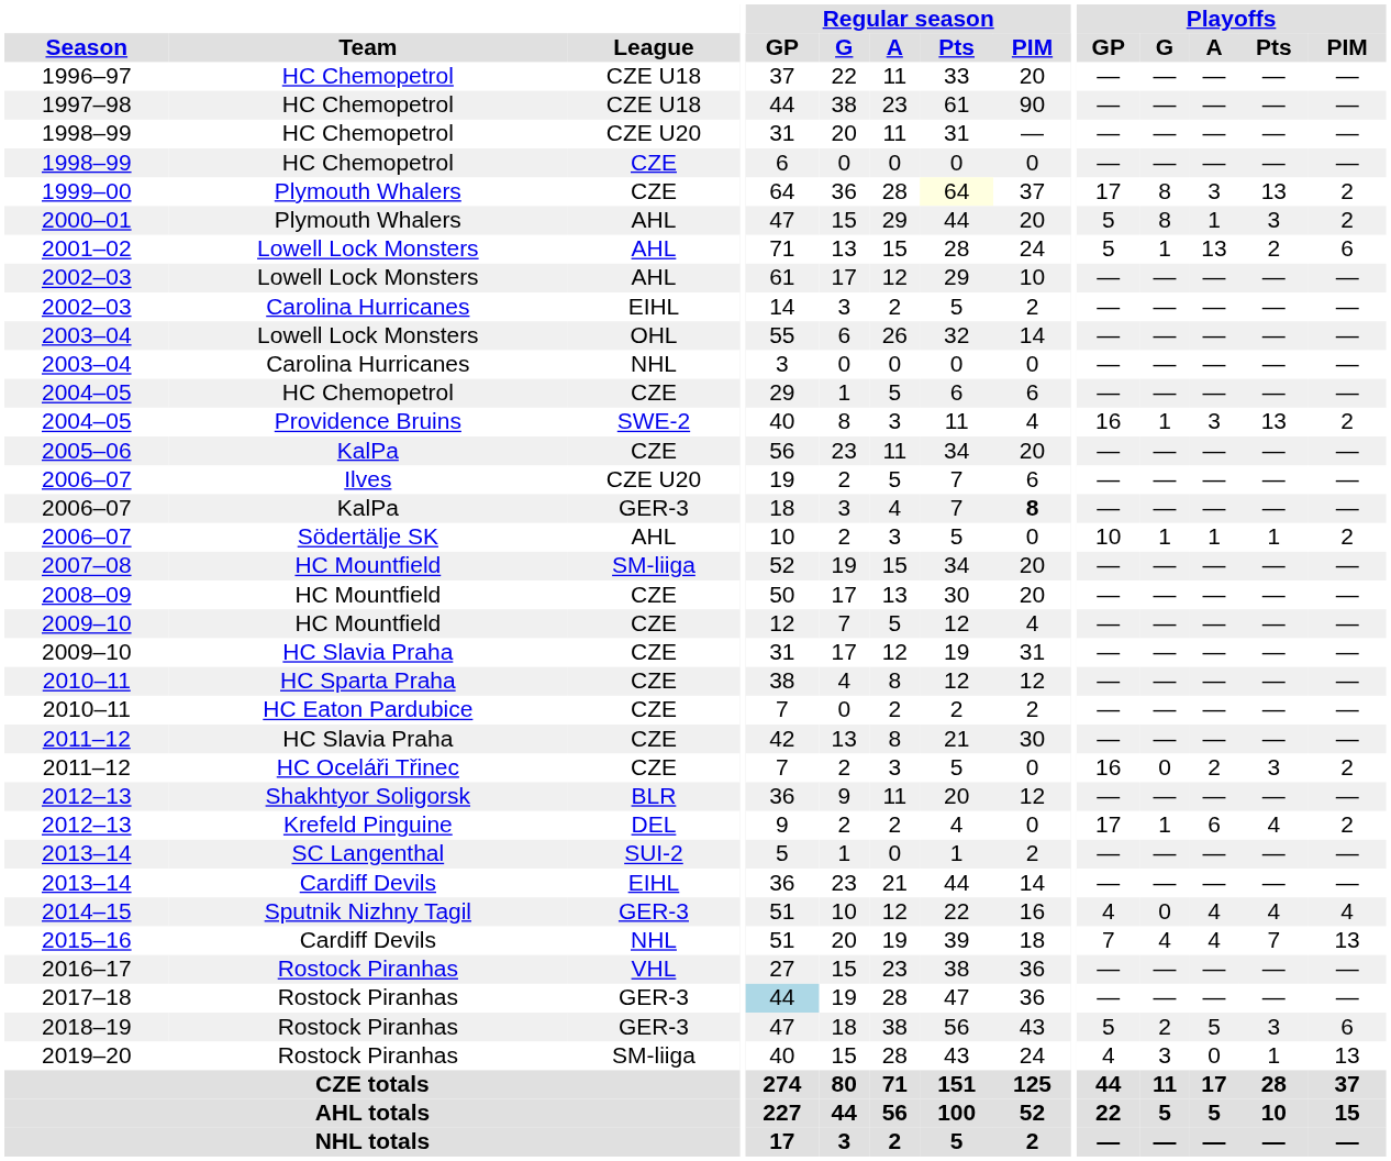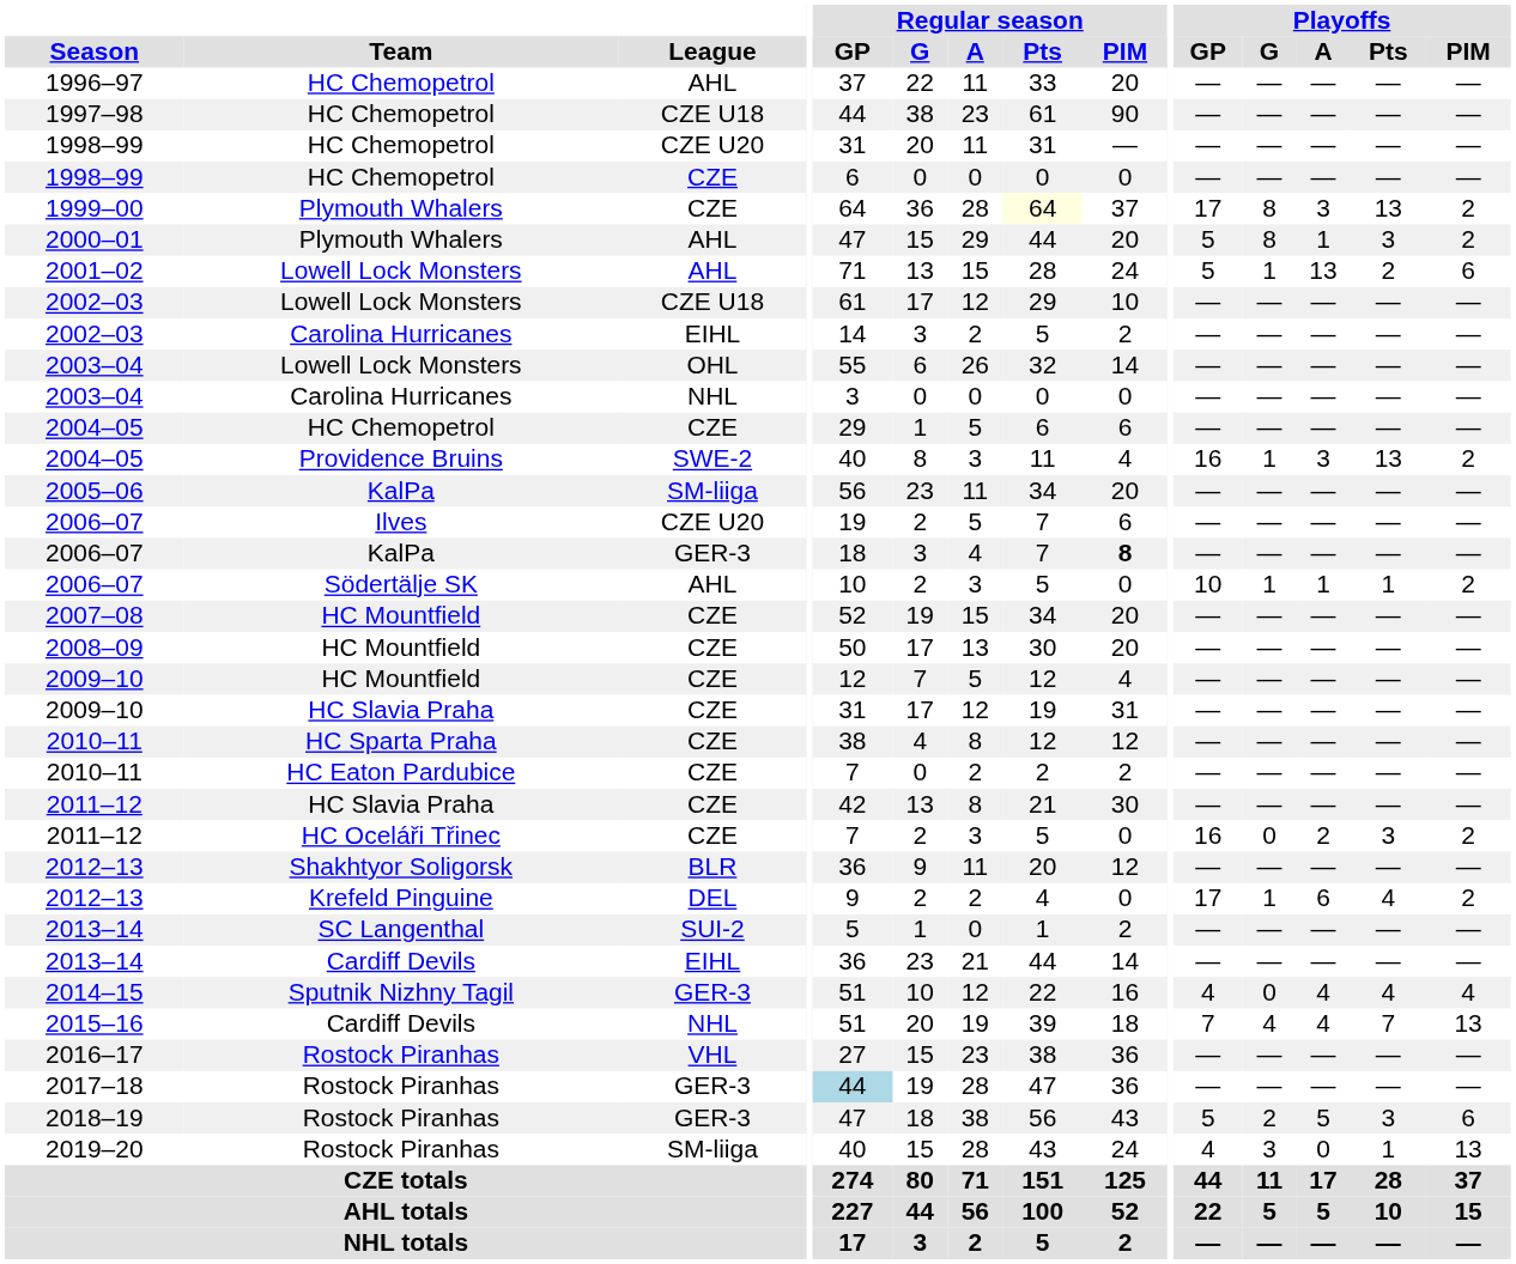1996–97 | League: CZE U18 -> AHL
2002–03 / Lowell Lock Monsters | League: AHL -> CZE U18
2005–06 | League: CZE -> SM-liiga
2007–08 | League: SM-liiga -> CZE
